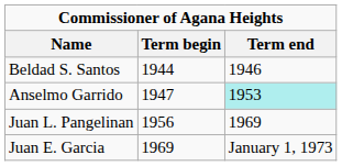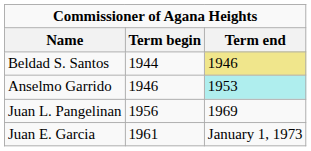Beldad S. Santos | Term end: no background -> khaki background
Anselmo Garrido | Term begin: 1947 -> 1946
Juan E. Garcia | Term begin: 1969 -> 1961
